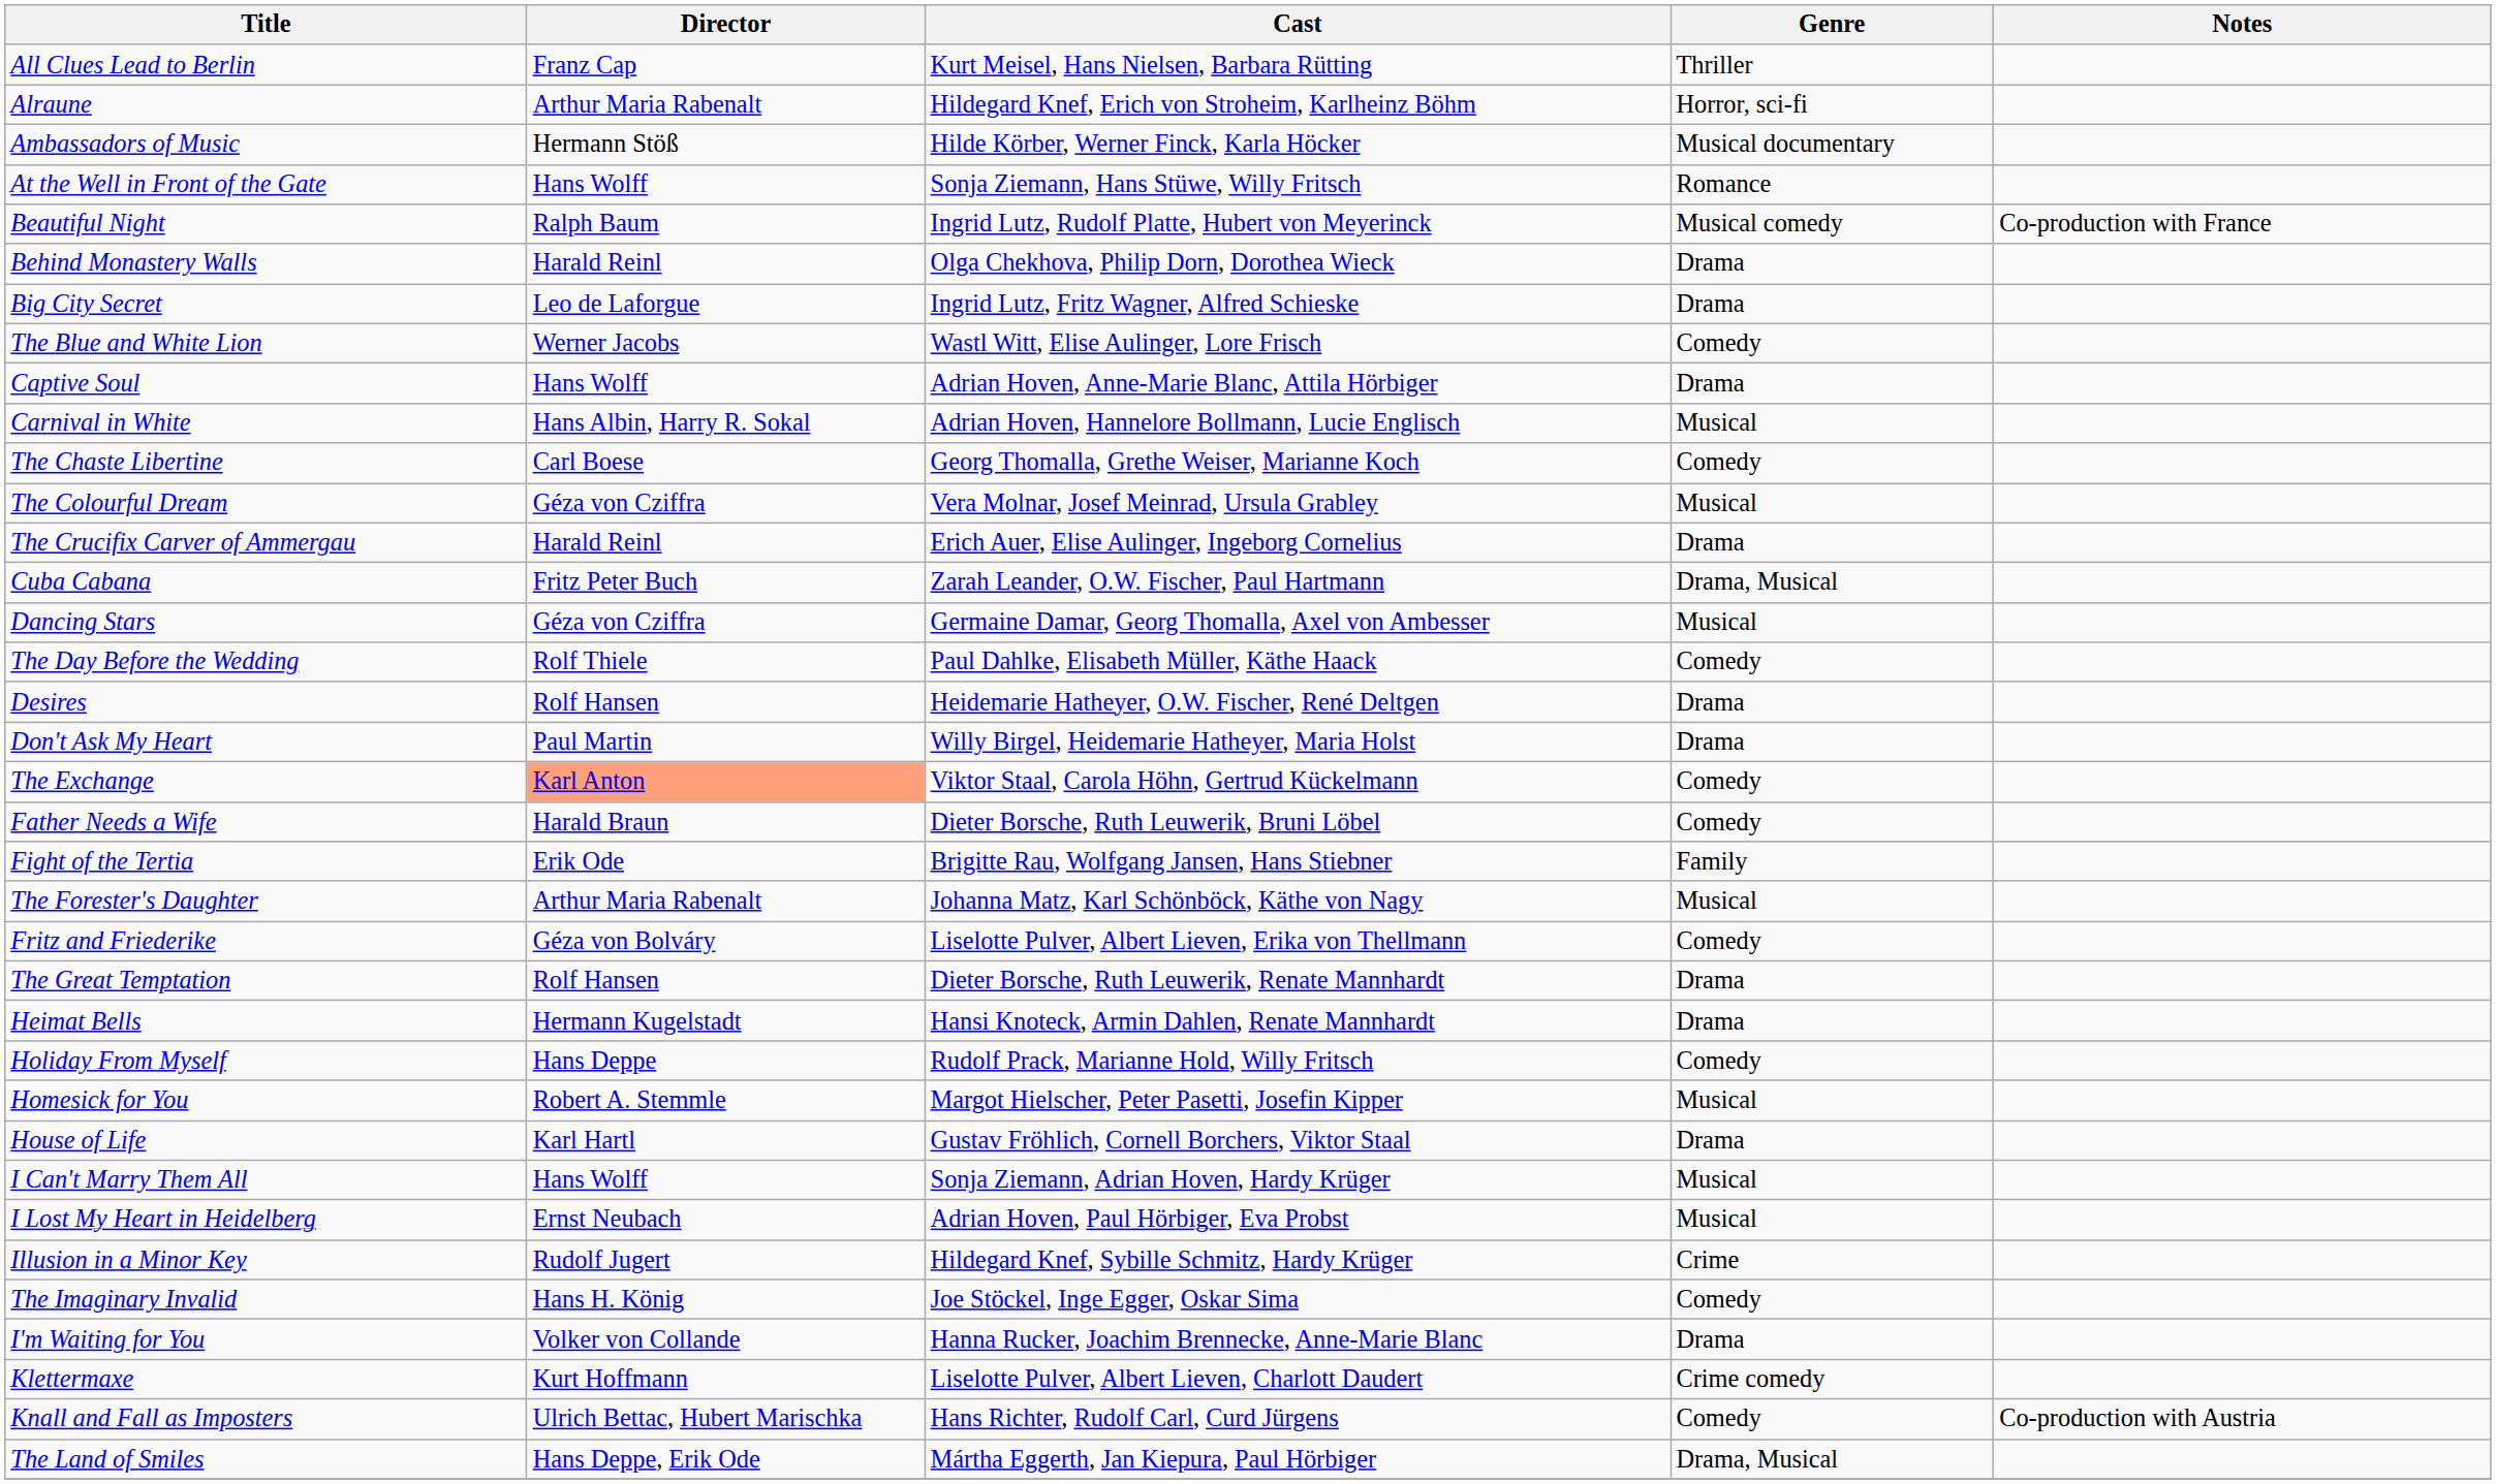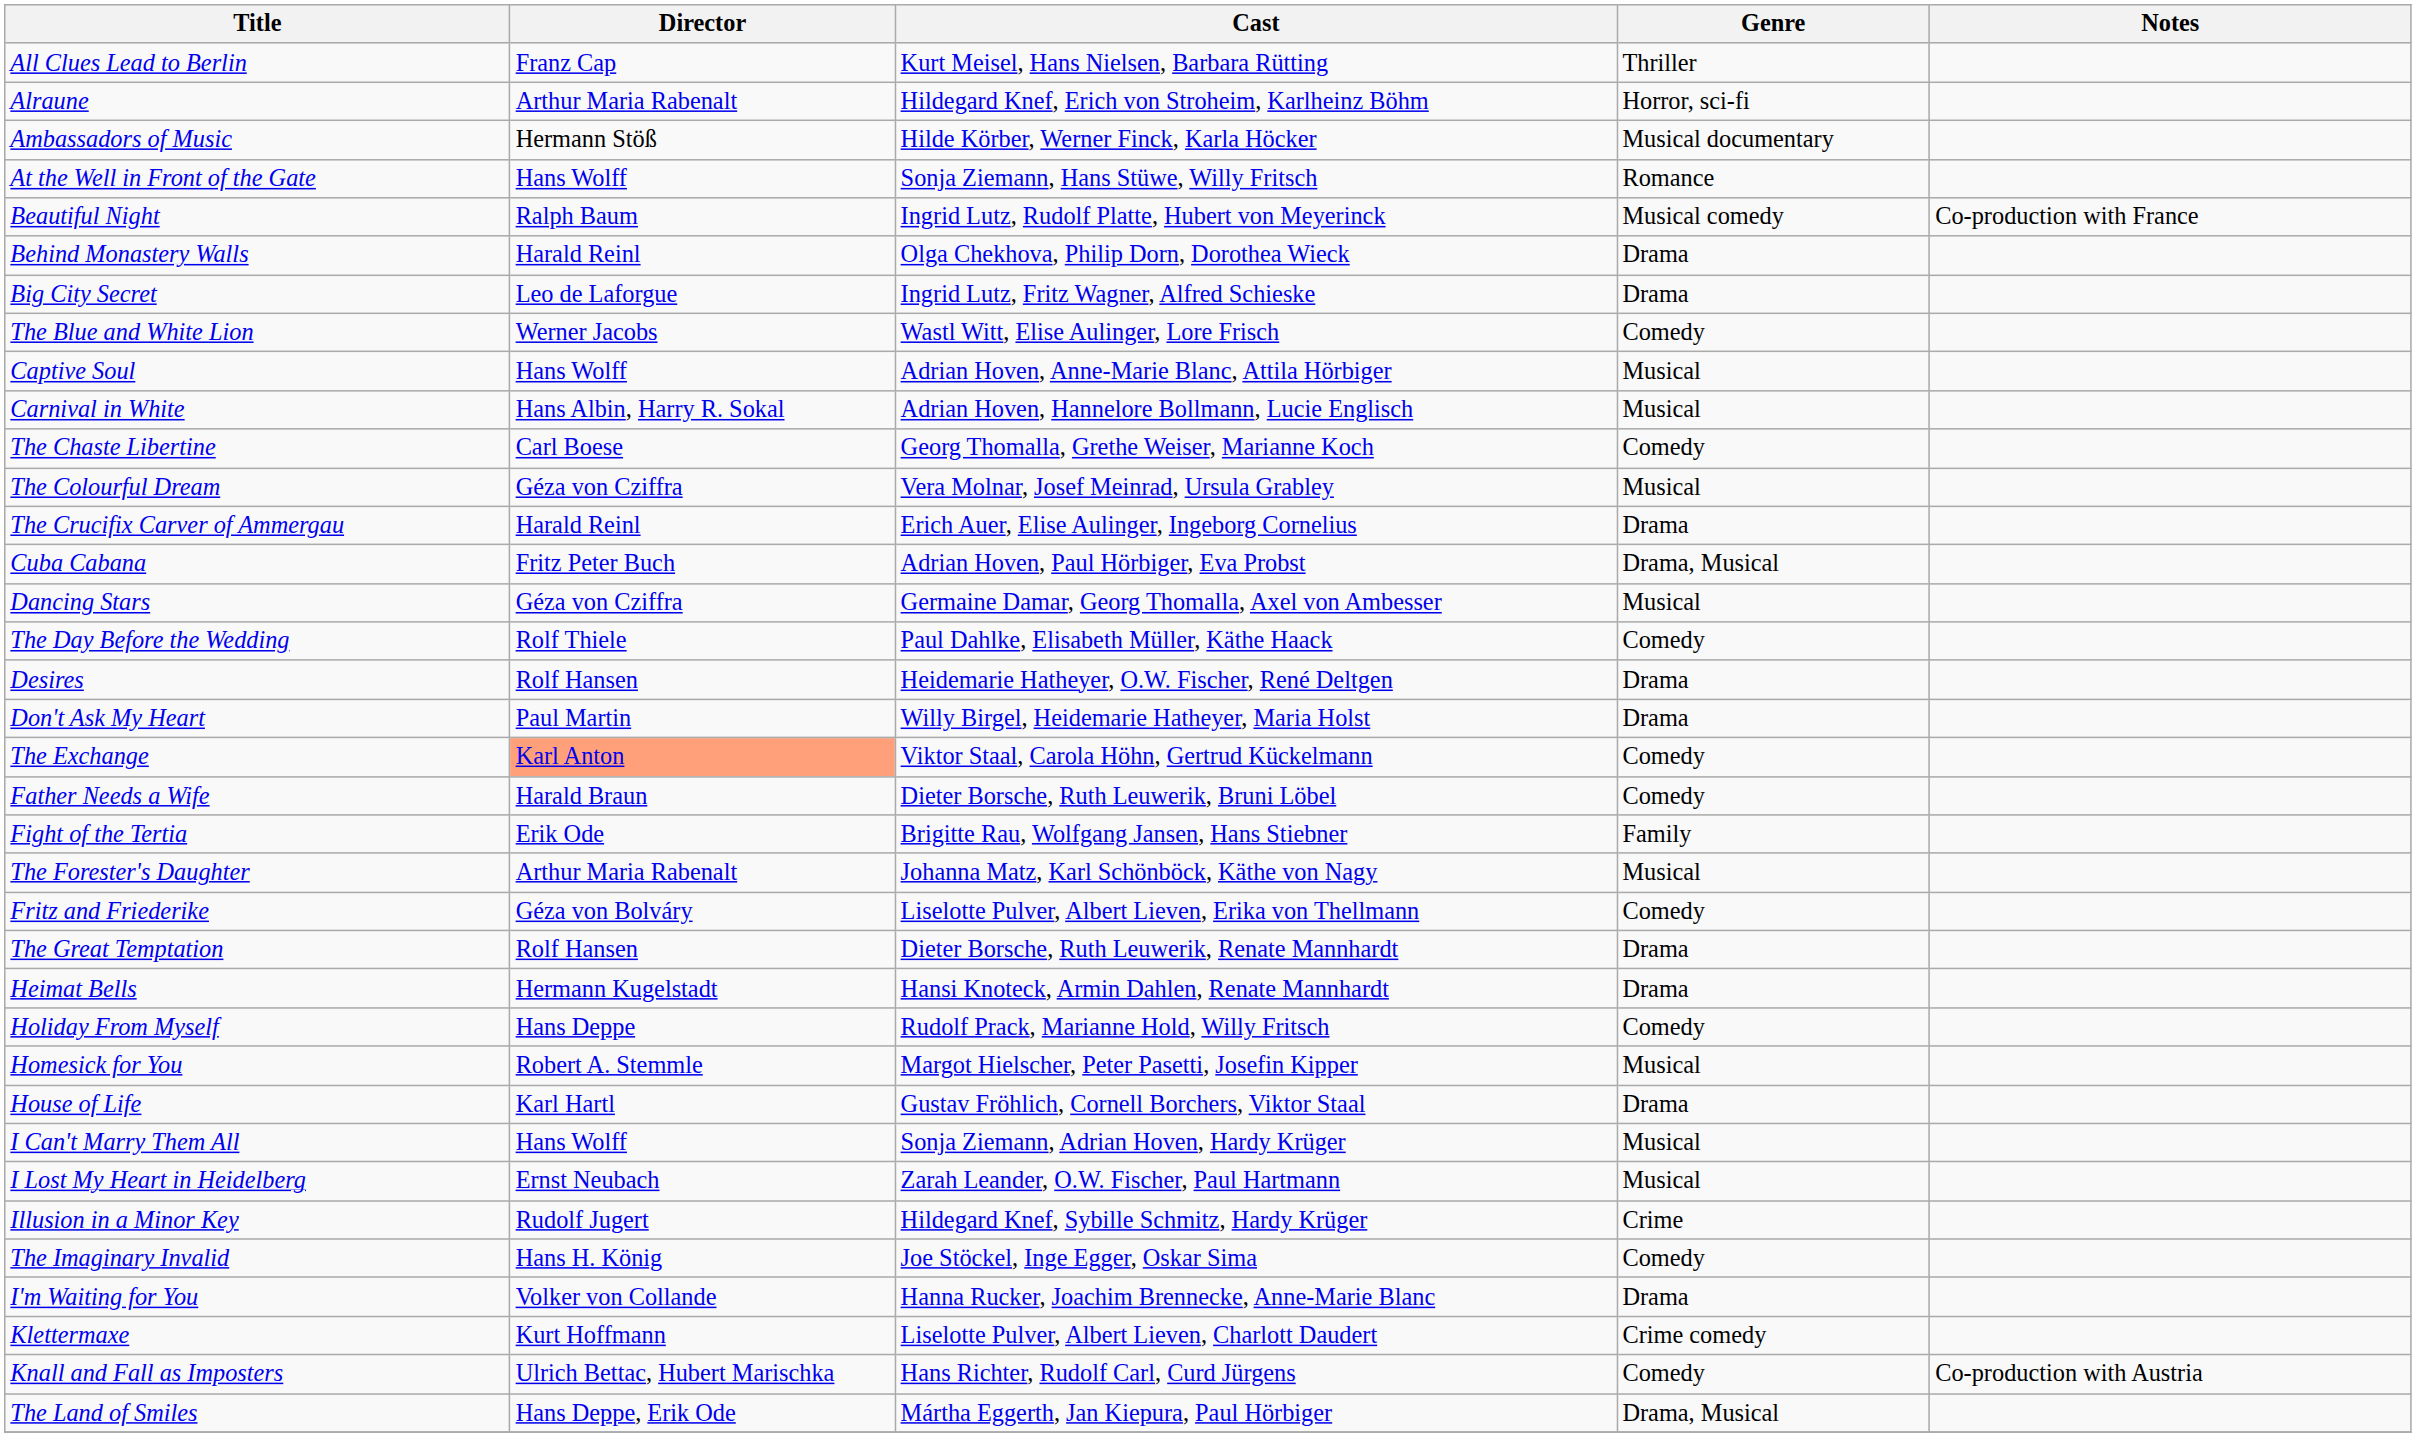Captive Soul | Genre: Drama -> Musical
Cuba Cabana | Cast: Zarah Leander, O.W. Fischer, Paul Hartmann -> Adrian Hoven, Paul Hörbiger, Eva Probst
I Lost My Heart in Heidelberg | Cast: Adrian Hoven, Paul Hörbiger, Eva Probst -> Zarah Leander, O.W. Fischer, Paul Hartmann
